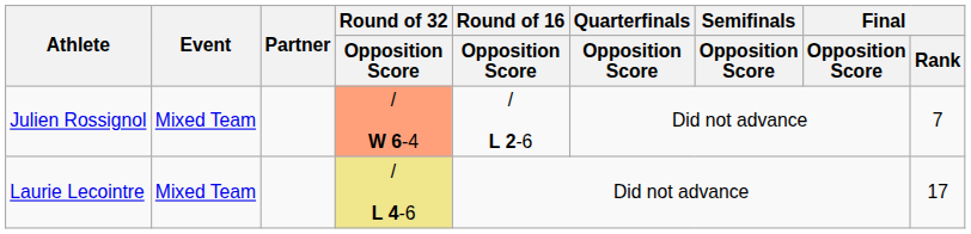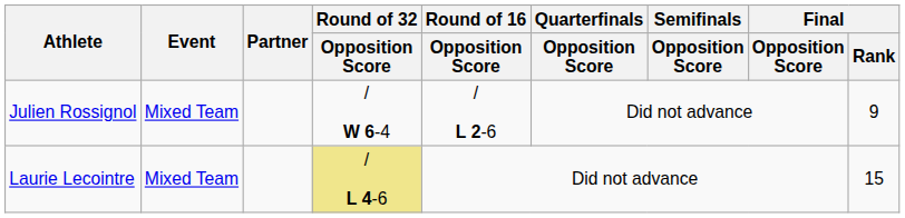Julien Rossignol | Round of 32 / Opposition Score: lightsalmon background -> no background
Julien Rossignol | Final / Rank: 7 -> 9
Laurie Lecointre | Final / Rank: 17 -> 15
